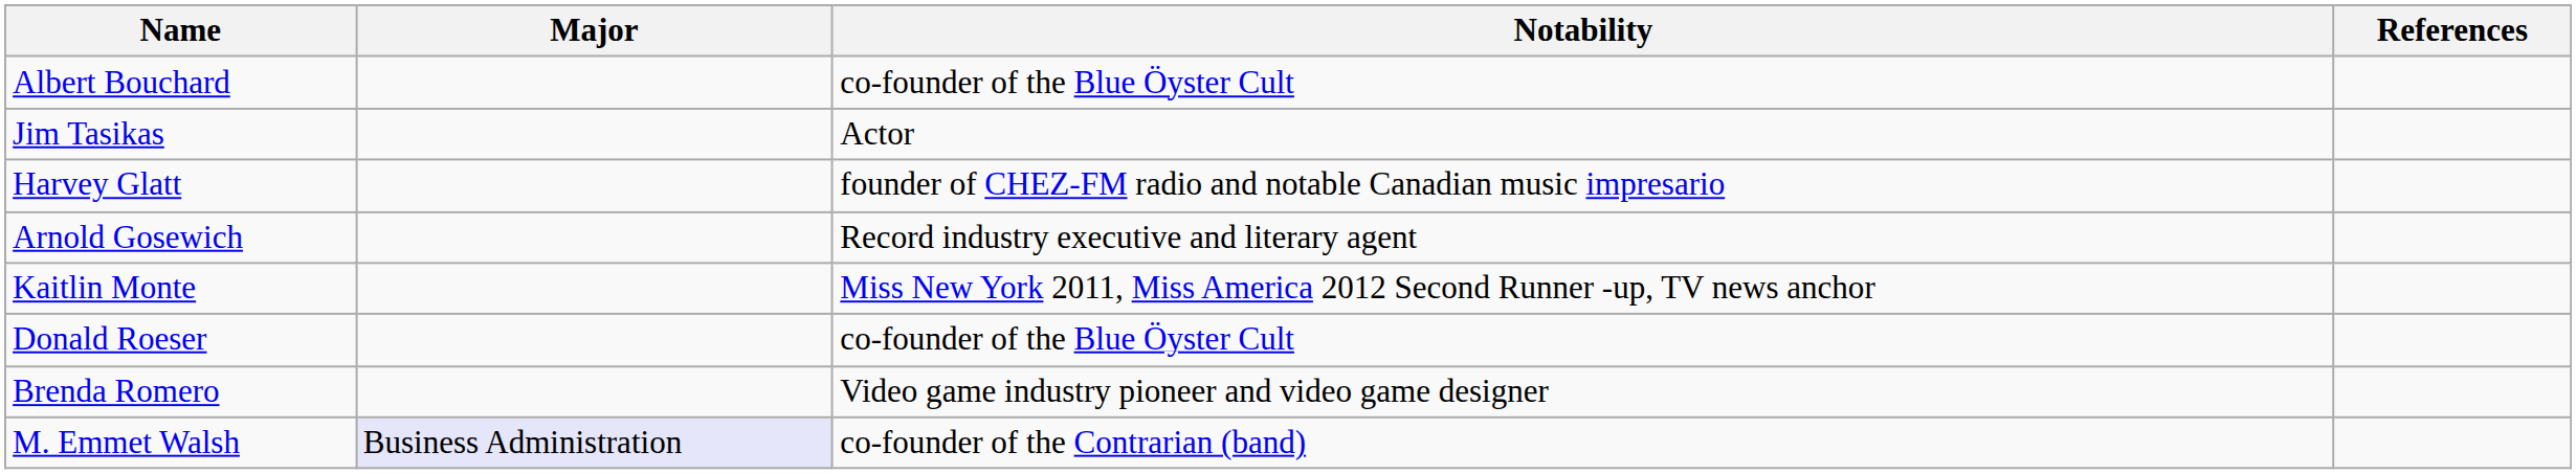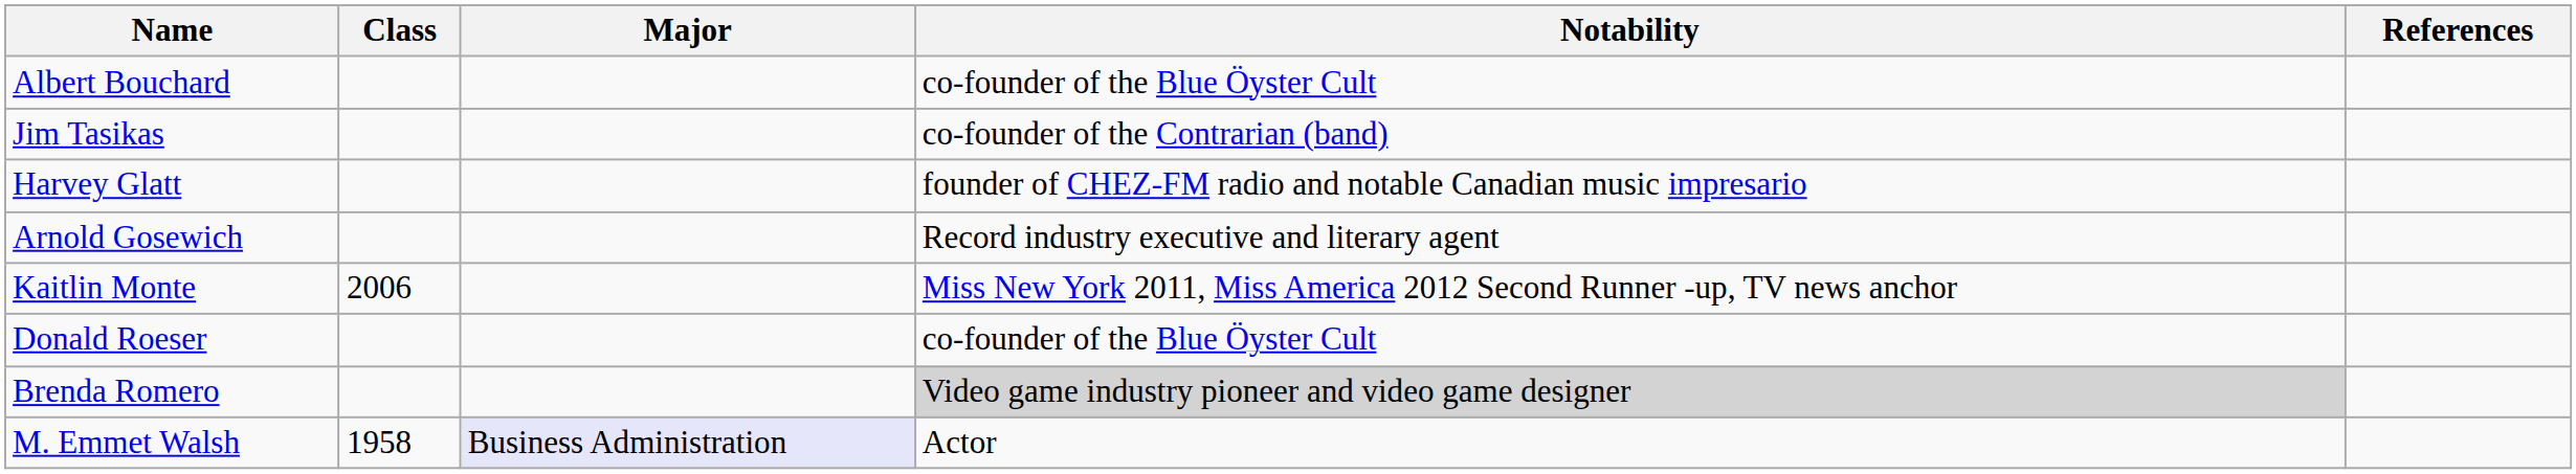+ column: Class | 2006 | 1958
Jim Tasikas | Notability: Actor -> co-founder of the Contrarian (band)
Brenda Romero | Notability: no background -> lightgrey background
M. Emmet Walsh | Notability: co-founder of the Contrarian (band) -> Actor
